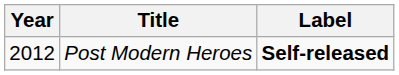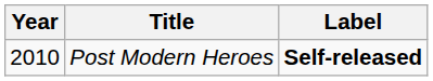Post Modern Heroes | Year: 2012 -> 2010
